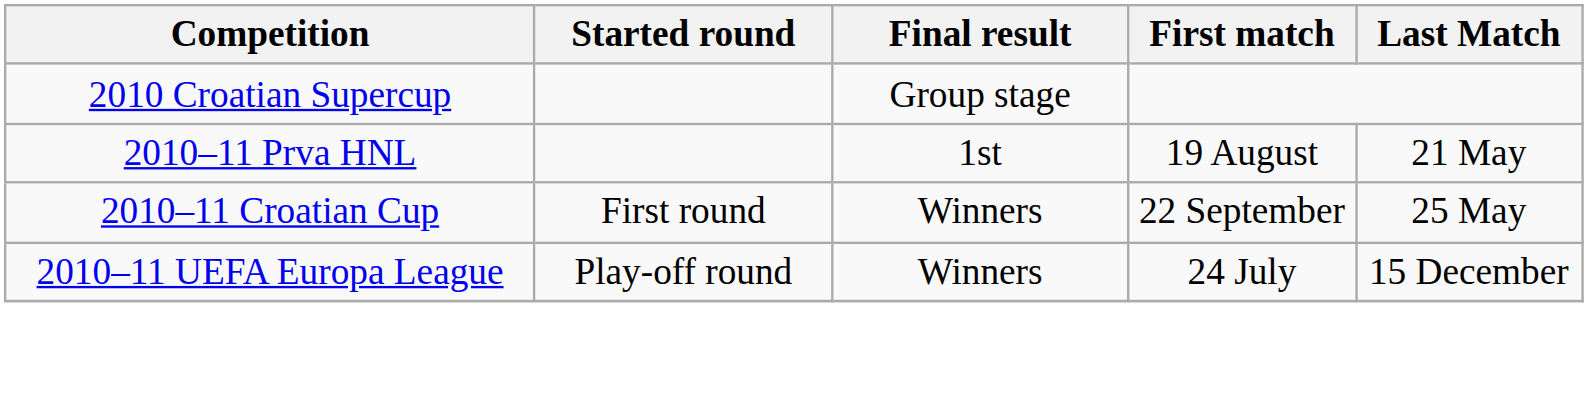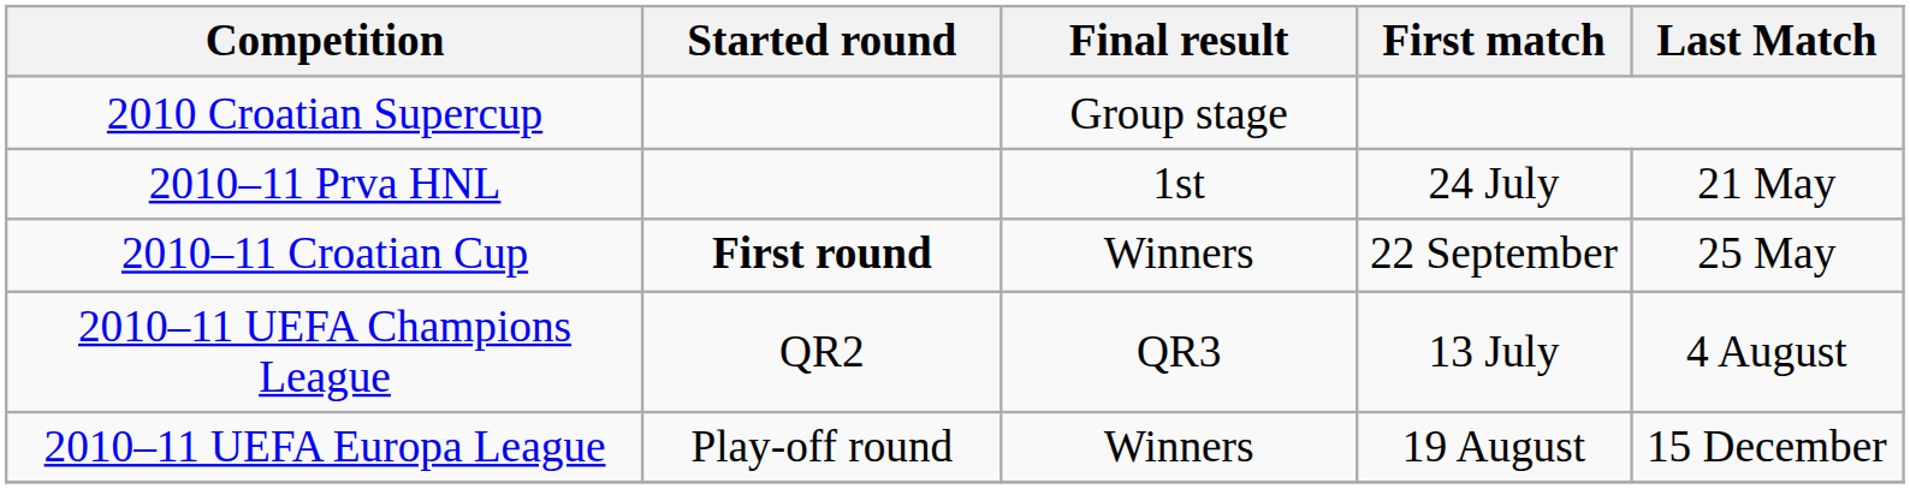2010–11 Prva HNL | First match: 19 August -> 24 July
2010–11 Croatian Cup | Started round: normal -> bold
+ row: 2010–11 UEFA Champions League | QR2 | QR3 | 13 July | 4 August
2010–11 UEFA Europa League | First match: 24 July -> 19 August
